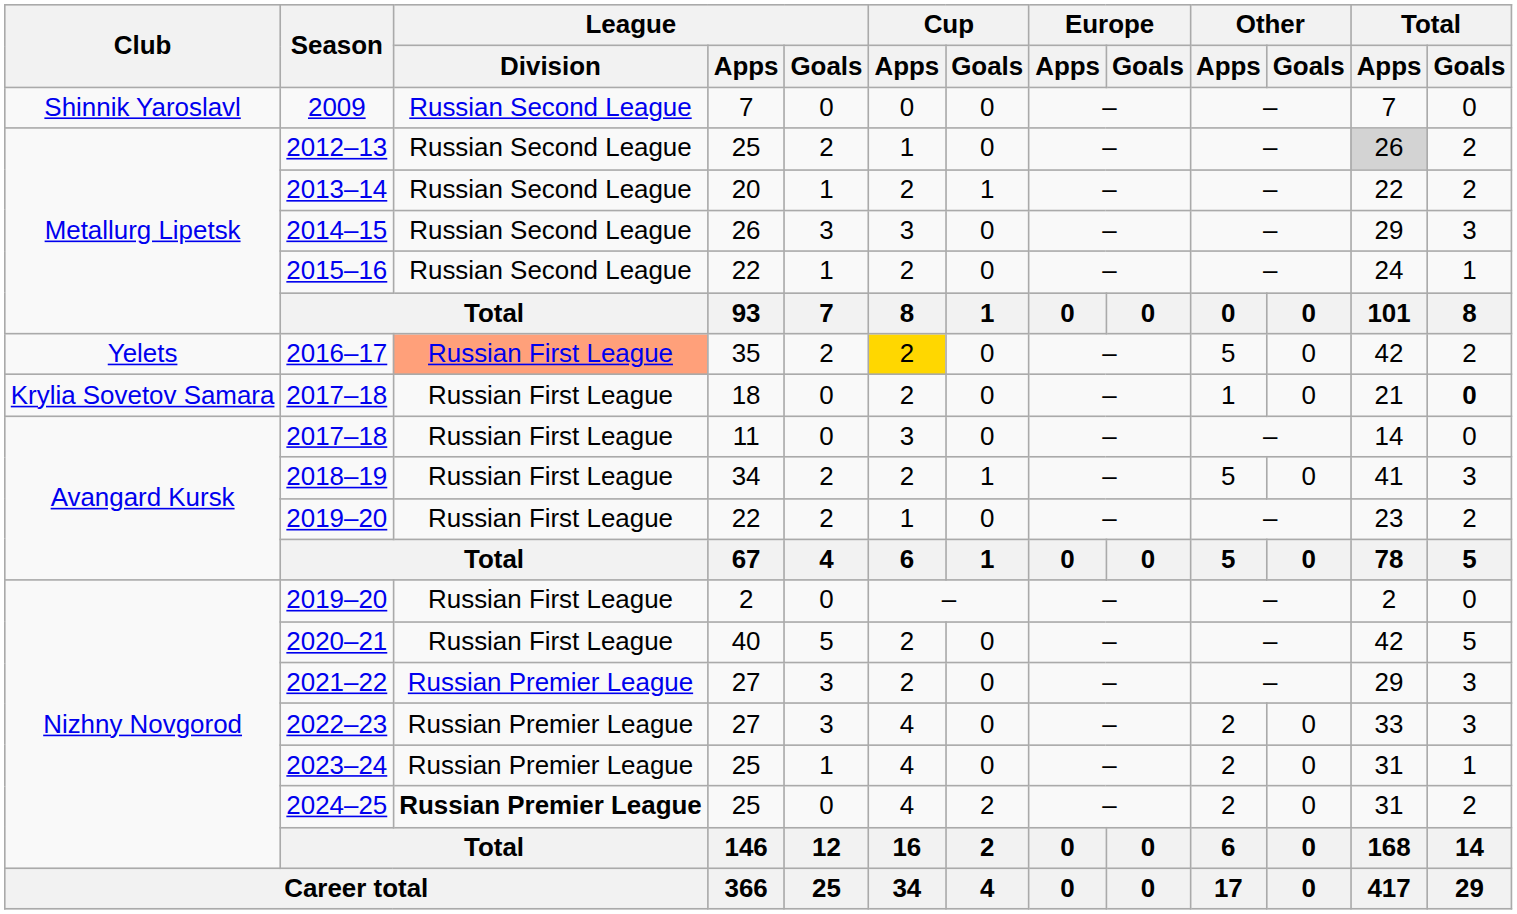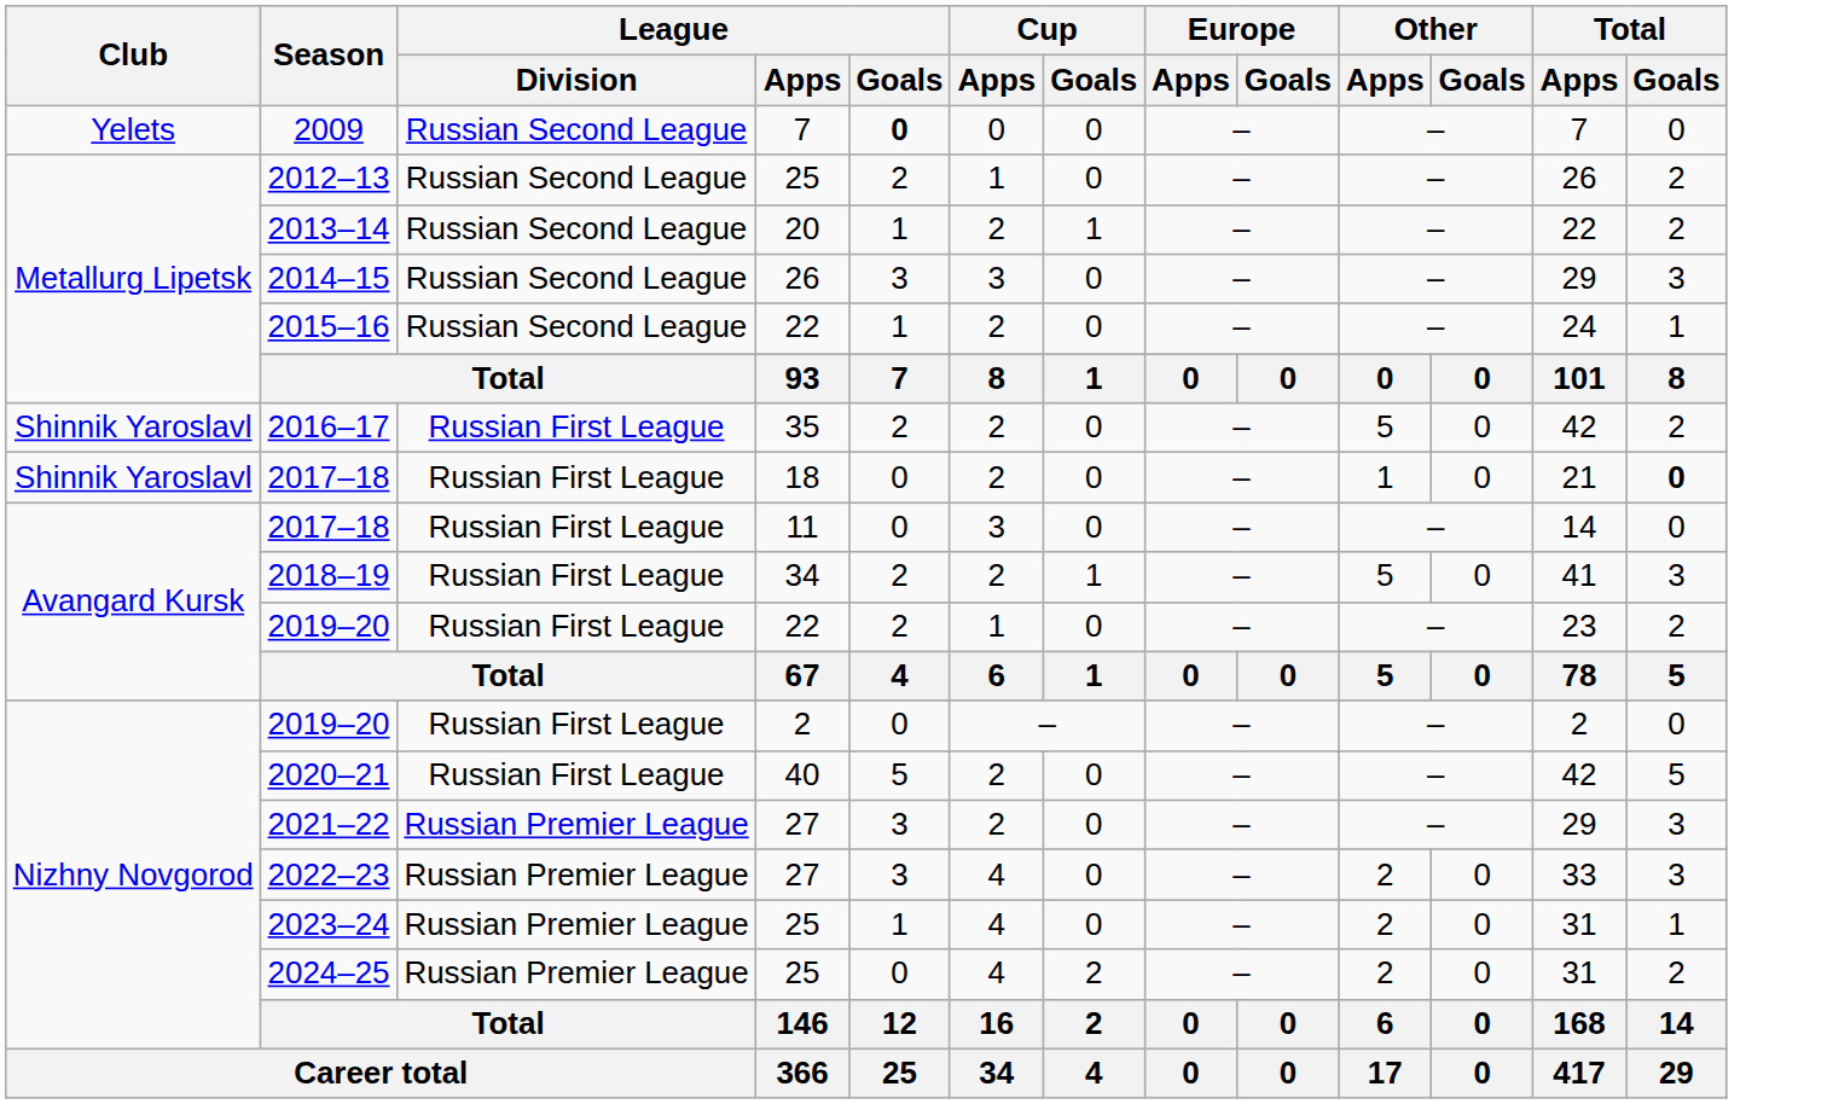2009 | Club: Shinnik Yaroslavl -> Yelets
2009 | League / Goals: normal -> bold
2012–13 | Total / Apps: lightgrey background -> no background
2016–17 | Club: Yelets -> Shinnik Yaroslavl
2016–17 | League / Division: lightsalmon background -> no background
2016–17 | Cup / Apps: gold background -> no background
2017–18 / 18 | Club: Krylia Sovetov Samara -> Shinnik Yaroslavl
2024–25 | League / Division: bold -> normal
